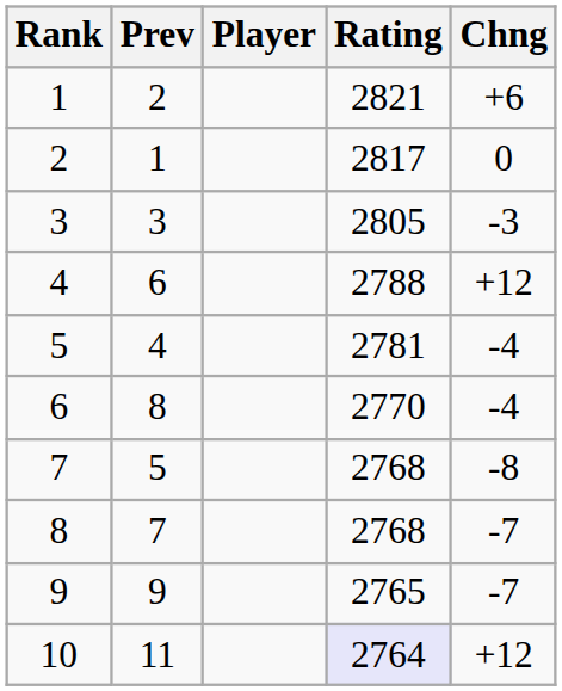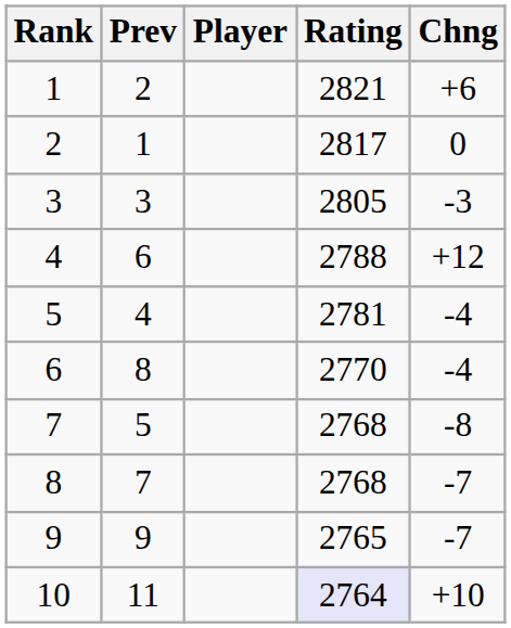10 | Chng: +12 -> +10
